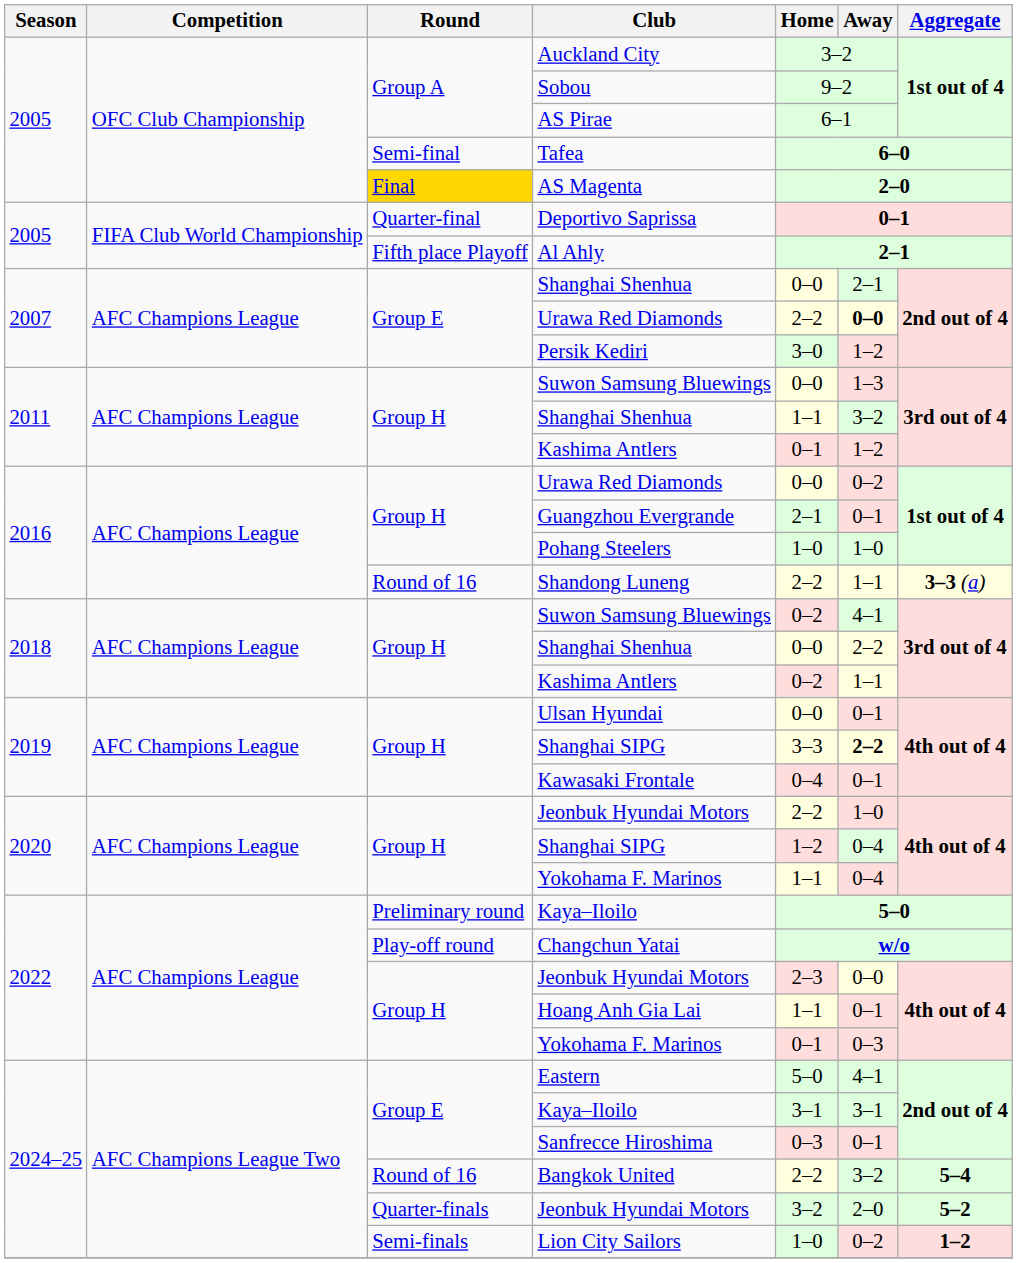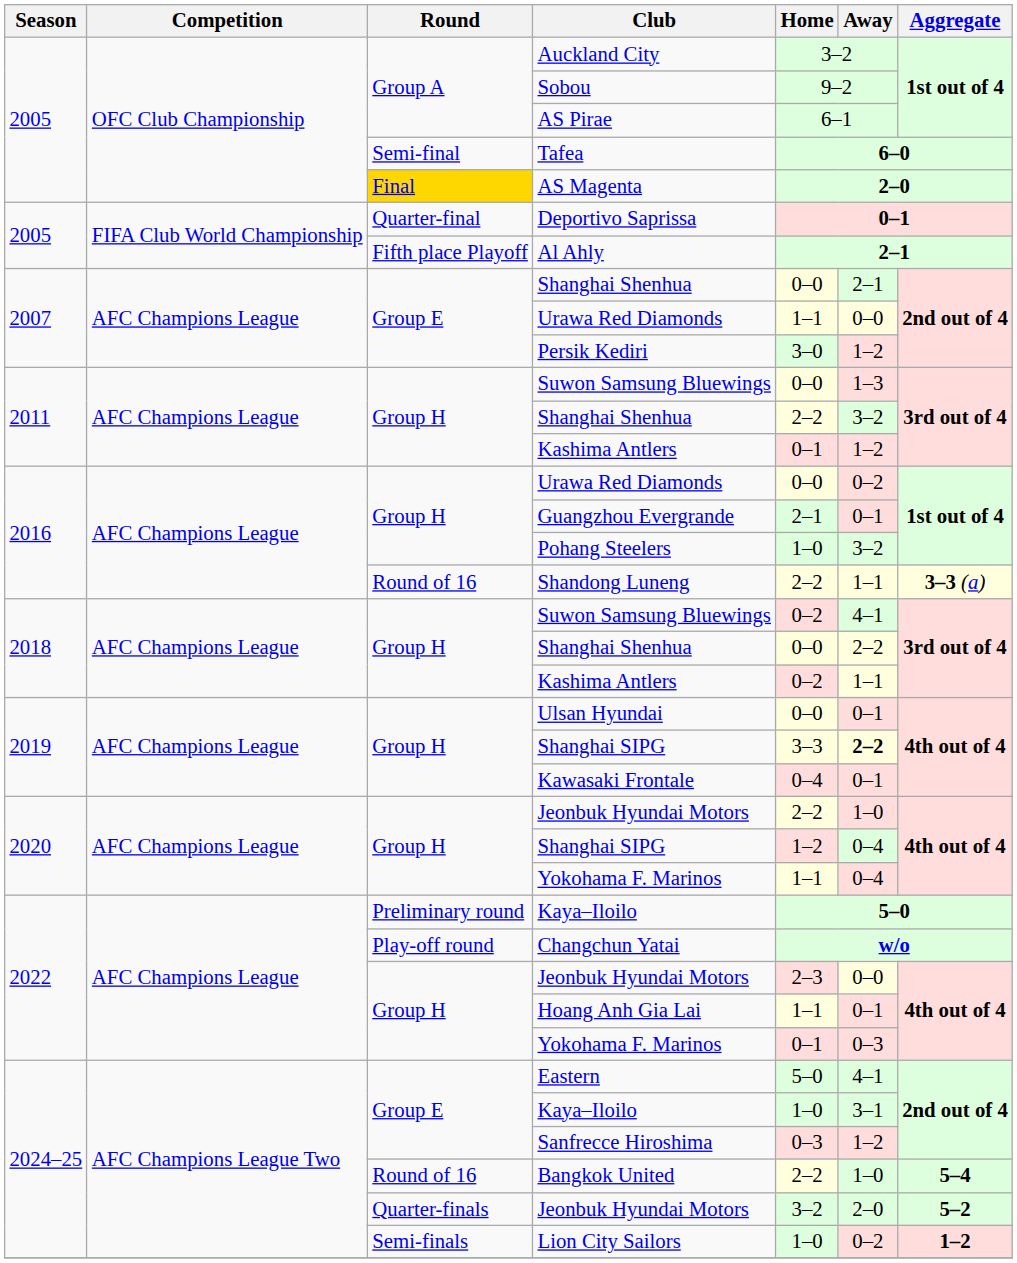2007 / Urawa Red Diamonds | Home: 2–2 -> 1–1
2007 / Urawa Red Diamonds | Away: bold -> normal
2011 / Shanghai Shenhua | Home: 1–1 -> 2–2
Pohang Steelers | Away: 1–0 -> 3–2
2024–25 / Kaya–Iloilo | Home: 3–1 -> 1–0
Sanfrecce Hiroshima | Away: 0–1 -> 1–2
Bangkok United | Away: 3–2 -> 1–0
